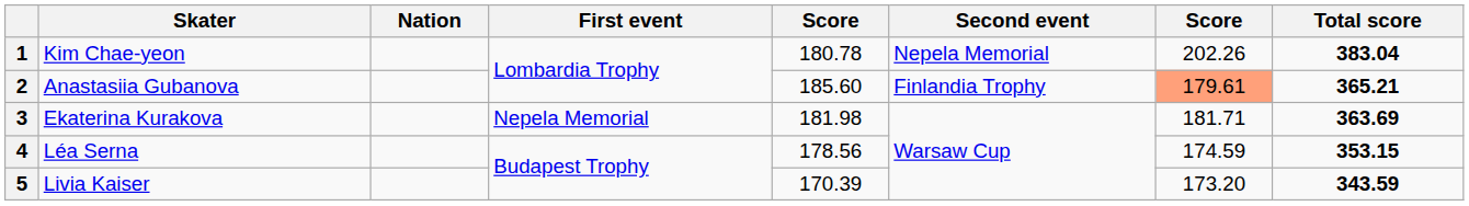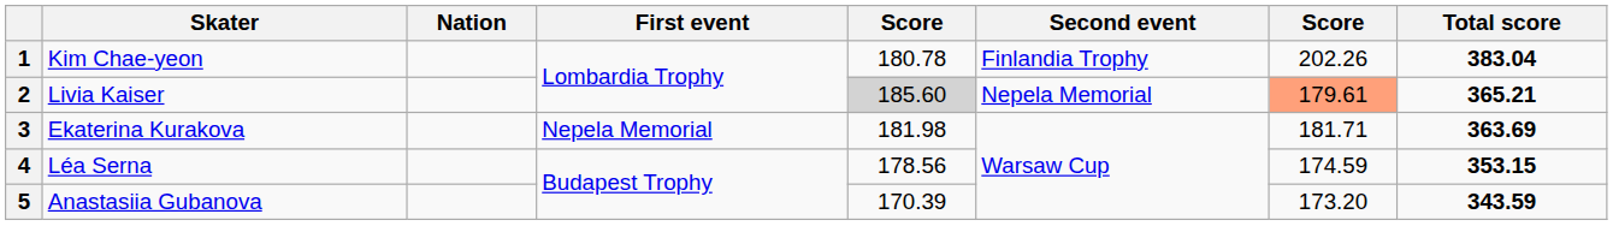1 | Second event: Nepela Memorial -> Finlandia Trophy
2 | Skater: Anastasiia Gubanova -> Livia Kaiser
2 | column 5: no background -> lightgrey background
2 | Second event: Finlandia Trophy -> Nepela Memorial
5 | Skater: Livia Kaiser -> Anastasiia Gubanova
